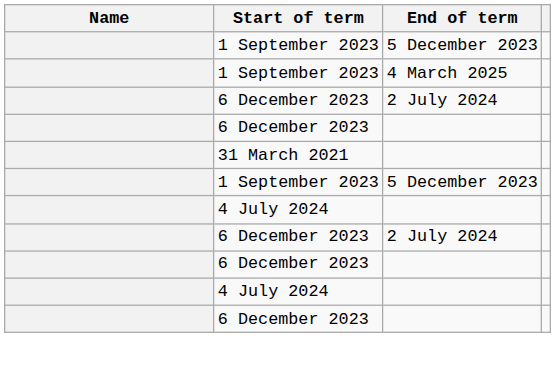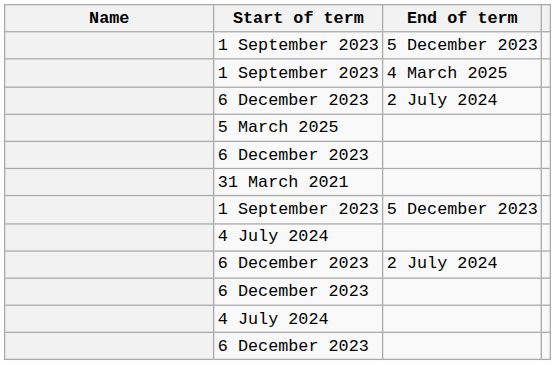+ row: 5 March 2025
